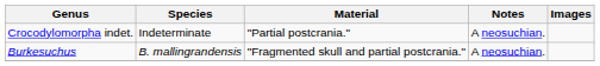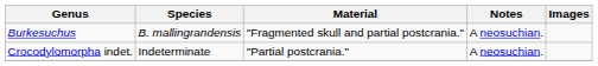rows swapped: Burkesuchus <-> Crocodylomorpha indet.
